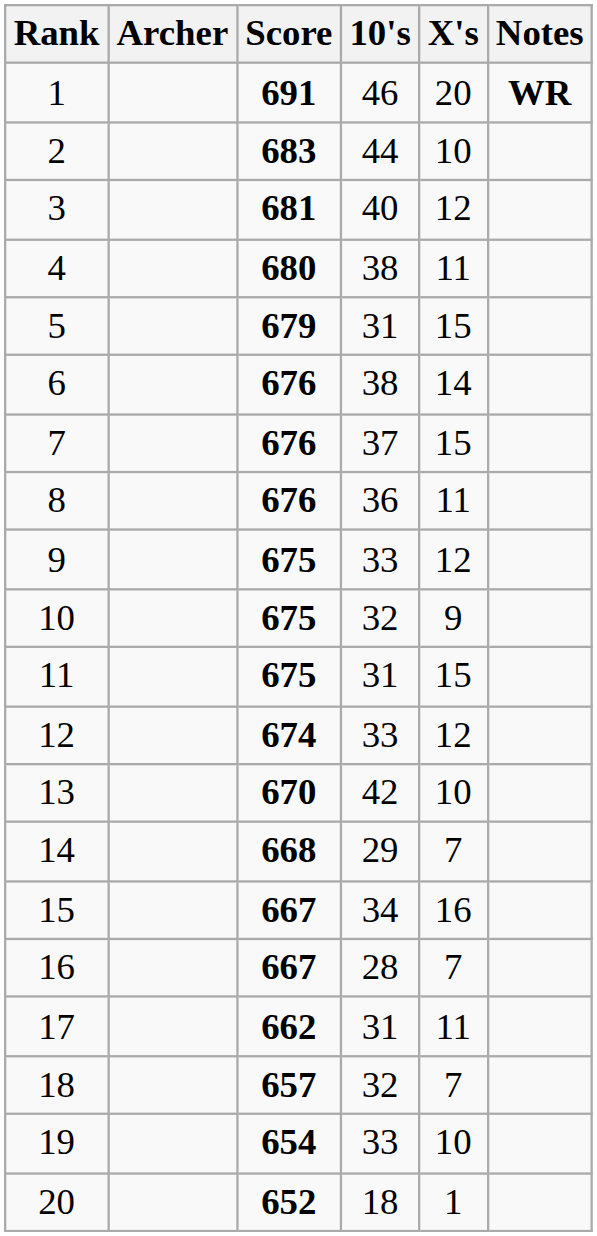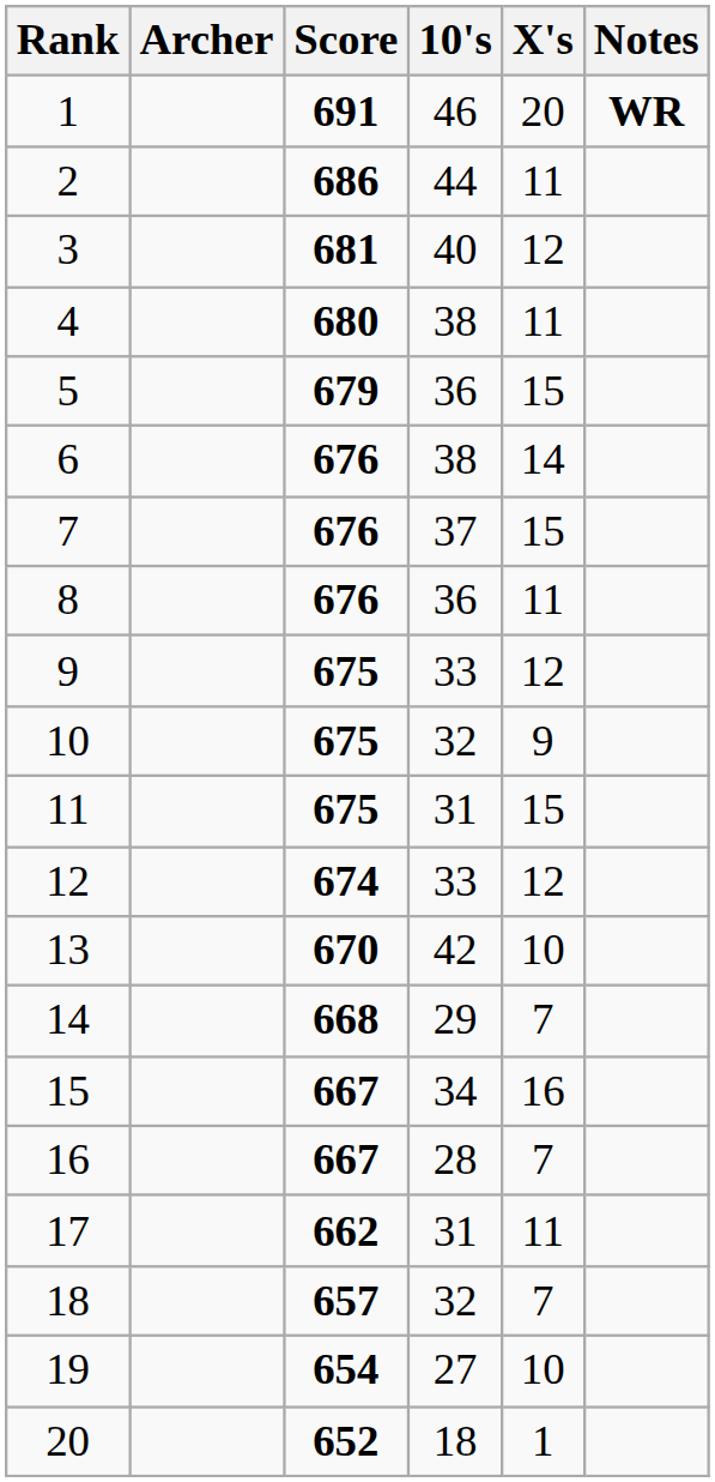2 | Score: 683 -> 686
2 | X's: 10 -> 11
5 | 10's: 31 -> 36
19 | 10's: 33 -> 27
